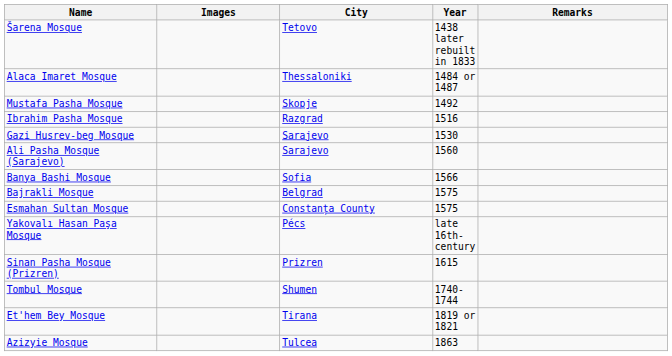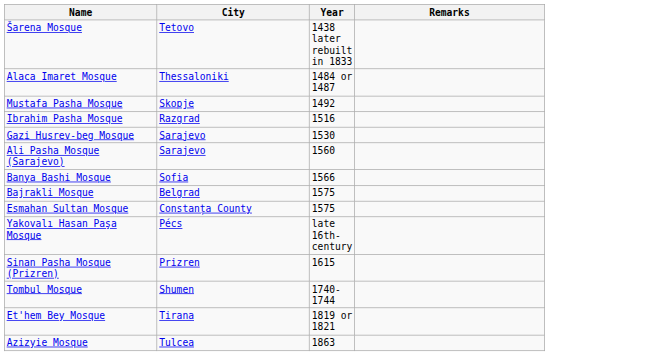- column: Images
